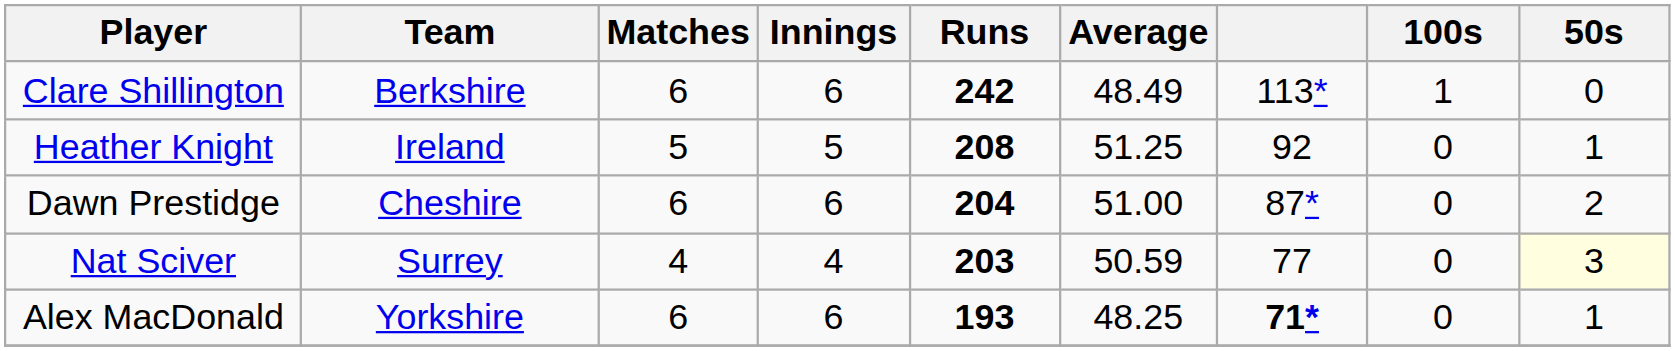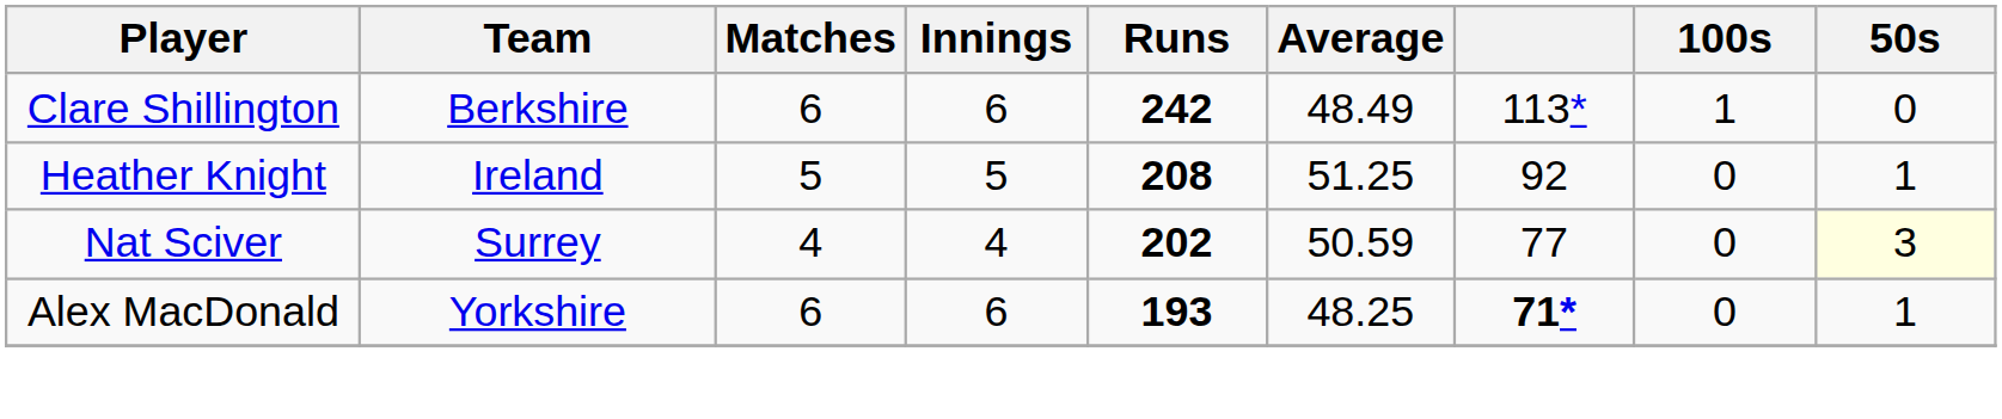- row: Dawn Prestidge | Cheshire | 6 | 6 | 204 | 51.00 | 87* | 0 | 2
Nat Sciver | Runs: 203 -> 202
